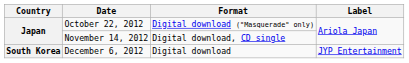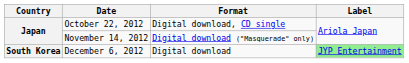October 22, 2012 | Format: Digital download ("Masquerade" only) -> Digital download, CD single
November 14, 2012 | Format: Digital download, CD single -> Digital download ("Masquerade" only)
December 6, 2012 | Label: no background -> lightgreen background
